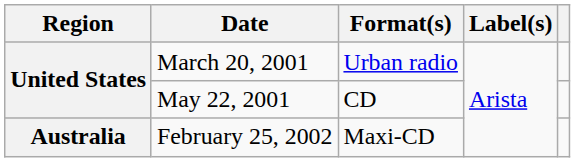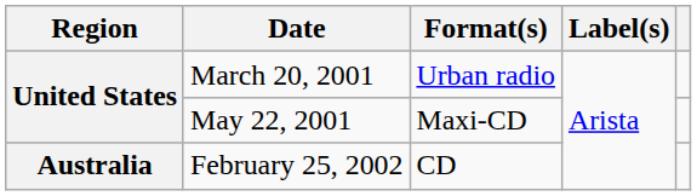May 22, 2001 | Format(s): CD -> Maxi-CD
February 25, 2002 | Format(s): Maxi-CD -> CD
